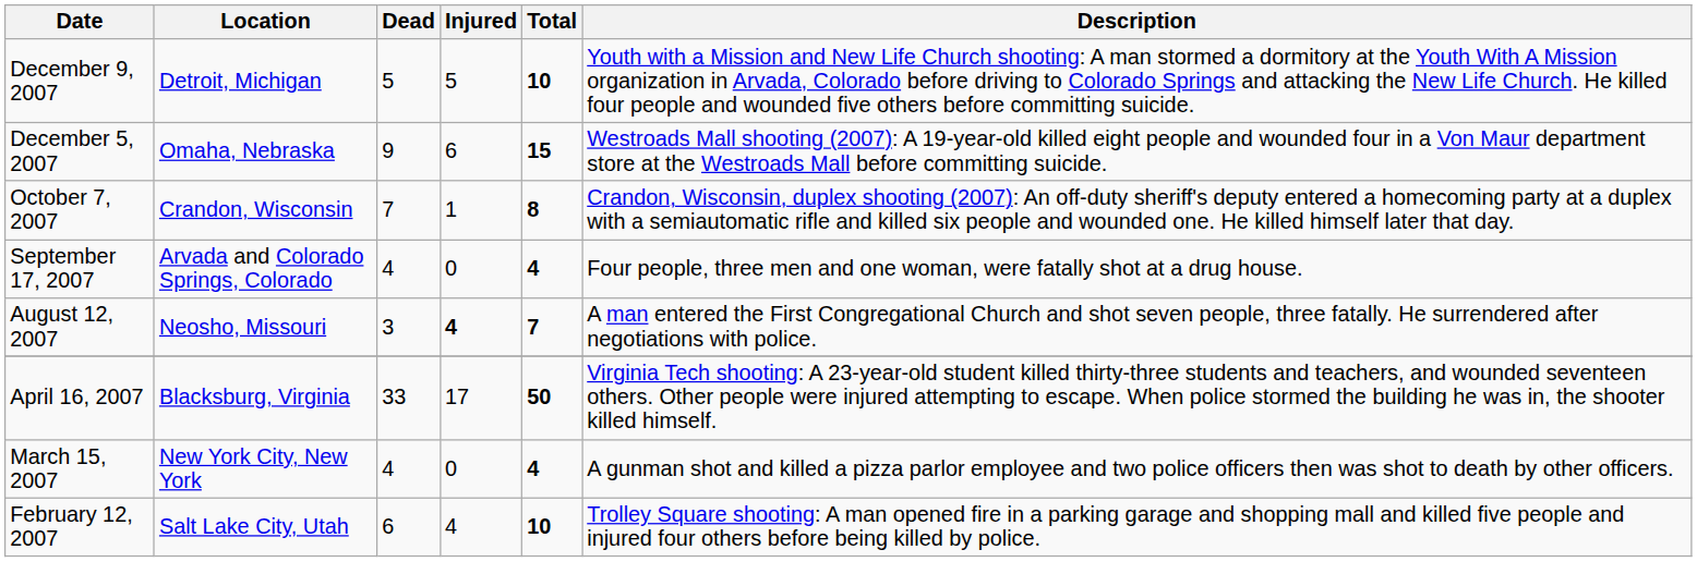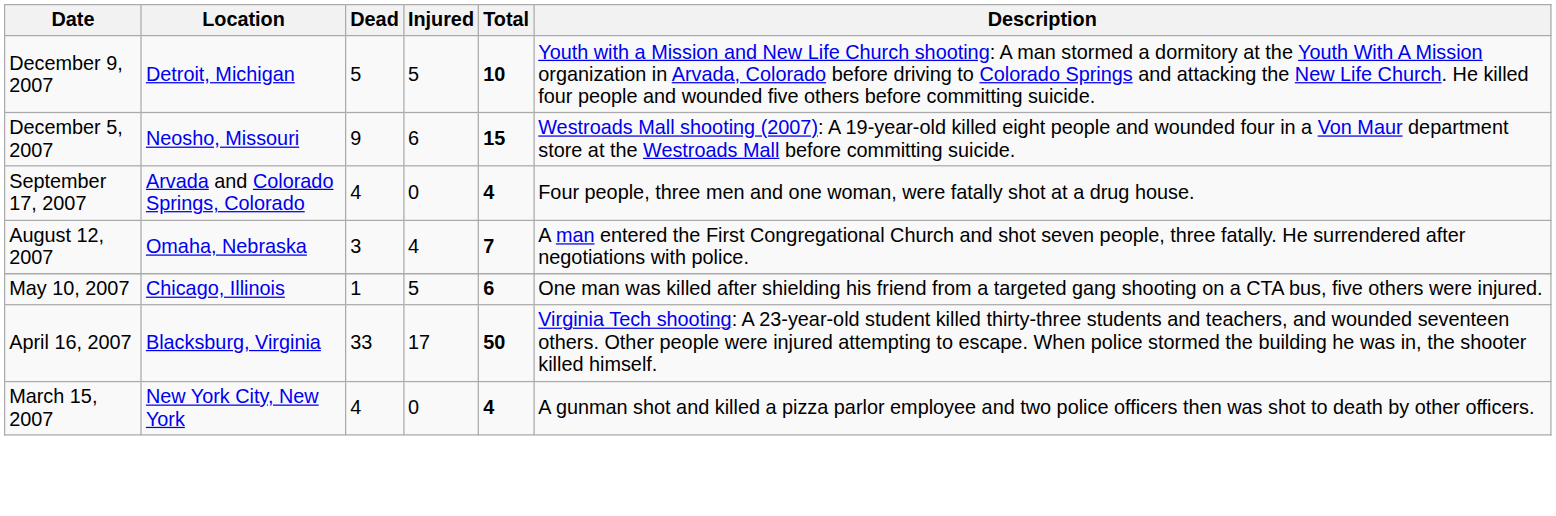December 5, 2007 | Location: Omaha, Nebraska -> Neosho, Missouri
- row: October 7, 2007 | Crandon, Wisconsin | 7 | 1 | 8 | Crandon, Wisconsin, duplex shooting (2007): An off-duty sheriff's deputy entered a homecoming party at a duplex with a semiautomatic rifle and killed six people and wounded one. He killed himself later that day.
August 12, 2007 | Location: Neosho, Missouri -> Omaha, Nebraska
August 12, 2007 | Injured: bold -> normal
+ row: May 10, 2007 | Chicago, Illinois | 1 | 5 | 6 | One man was killed after shielding his friend from a targeted gang shooting on a CTA bus, five others were injured.
- row: February 12, 2007 | Salt Lake City, Utah | 6 | 4 | 10 | Trolley Square shooting: A man opened fire in a parking garage and shopping mall and killed five people and injured four others before being killed by police.
